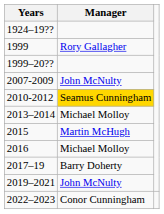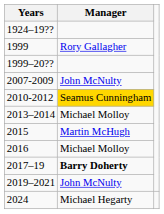2017–19 | Manager: normal -> bold
- row: 2022–2023 | Conor Cunningham
+ row: 2024 | Michael Hegarty
